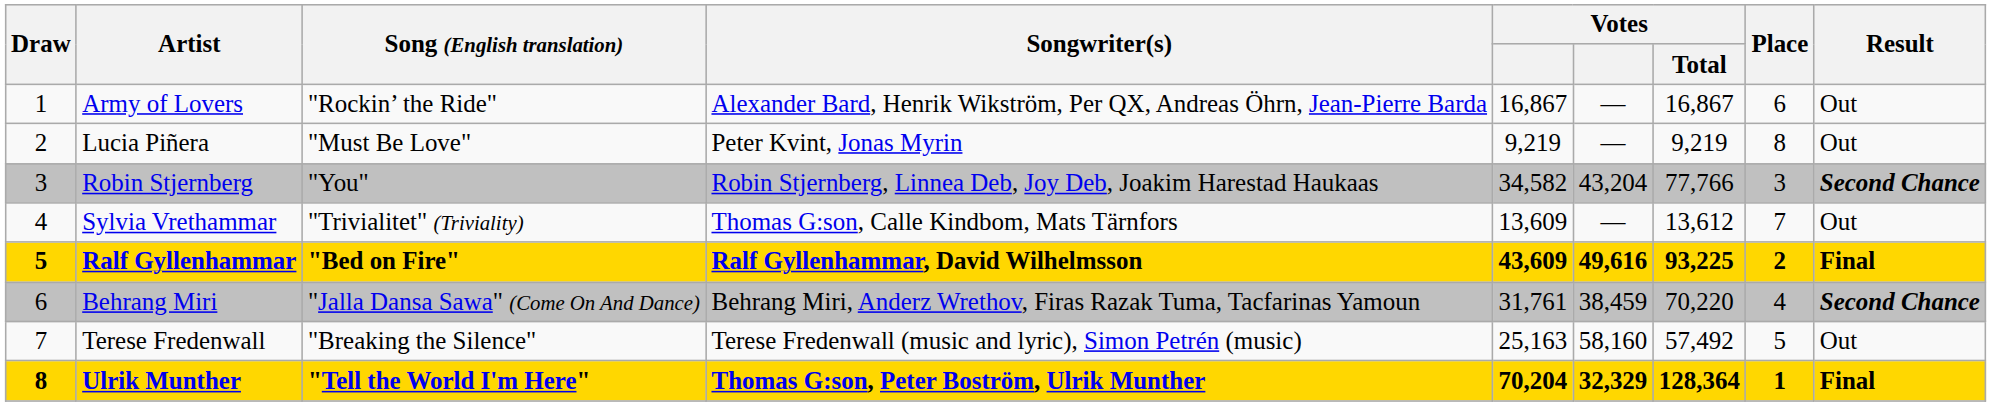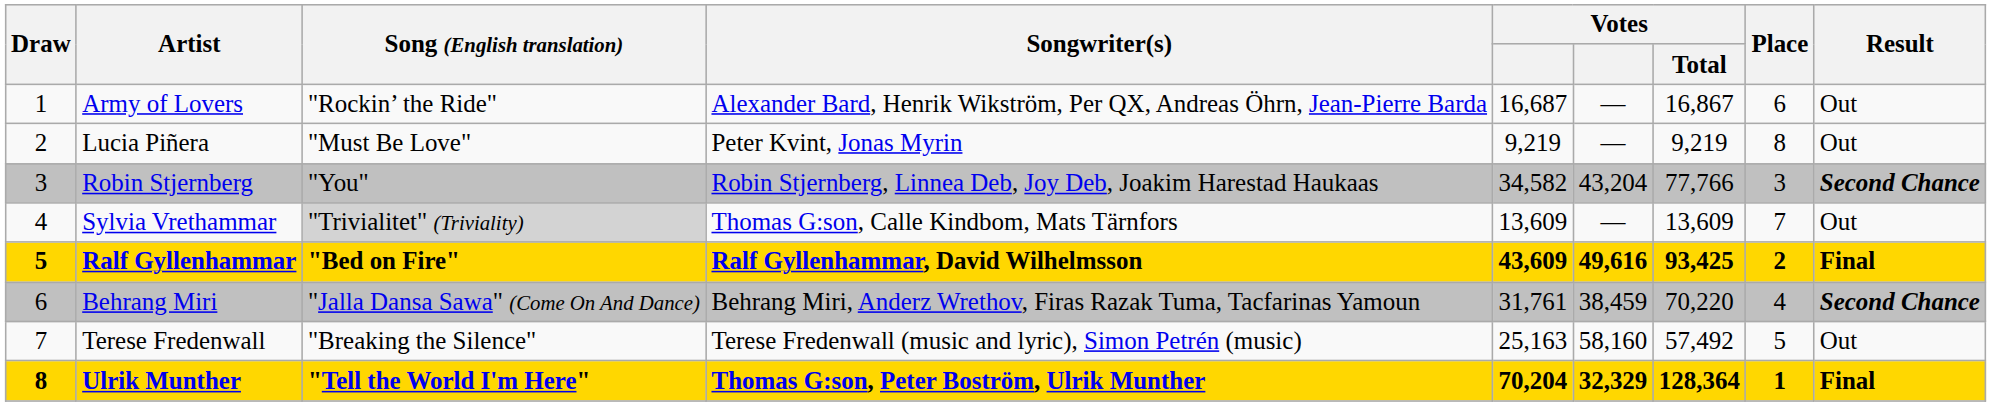Army of Lovers | column 5: 16,867 -> 16,687
Sylvia Vrethammar | Song (English translation): no background -> lightgrey background
Sylvia Vrethammar | Votes / Total: 13,612 -> 13,609
Ralf Gyllenhammar | Votes / Total: 93,225 -> 93,425
